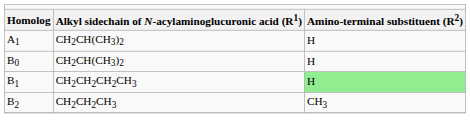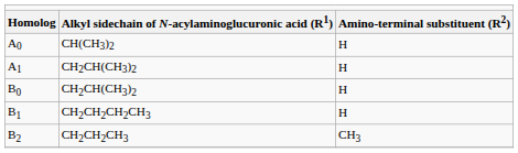+ row: A0 | CH(CH3)2 | H
B1 | column 3: lightgreen background -> no background
